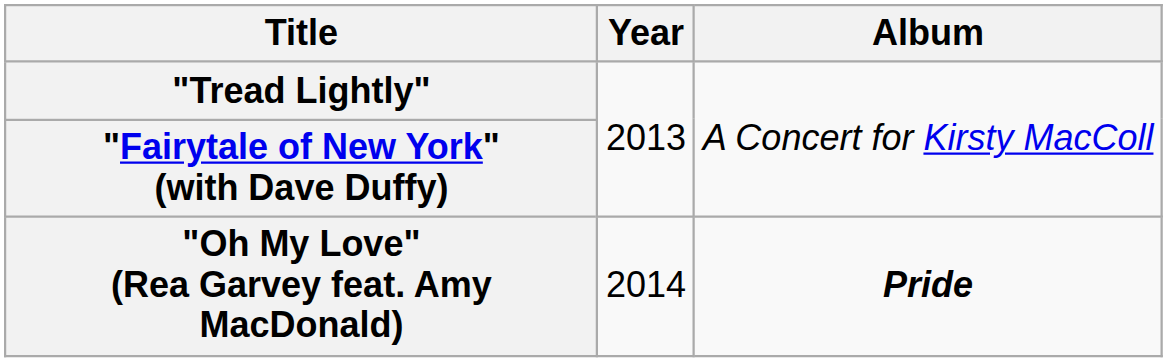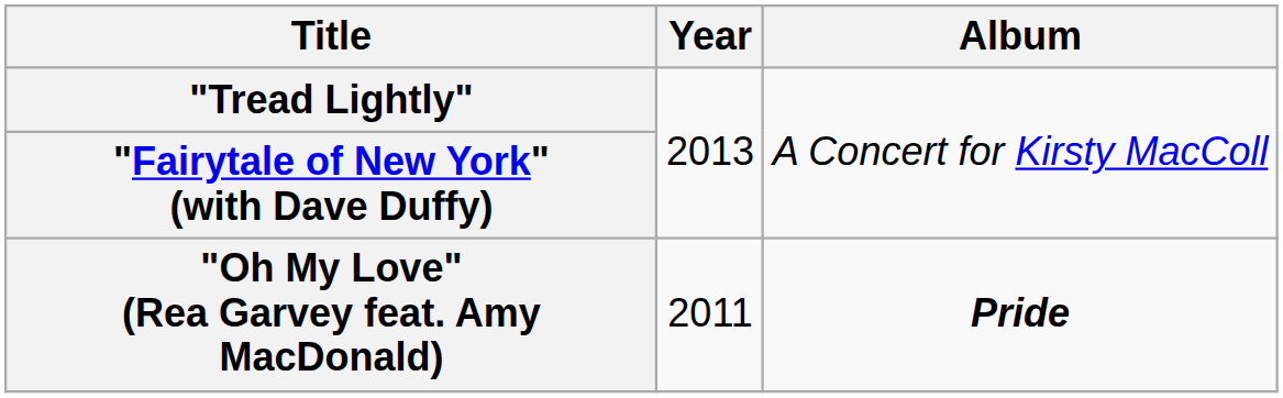"Oh My Love" (Rea Garvey feat. Amy MacDonald) | Year: 2014 -> 2011
